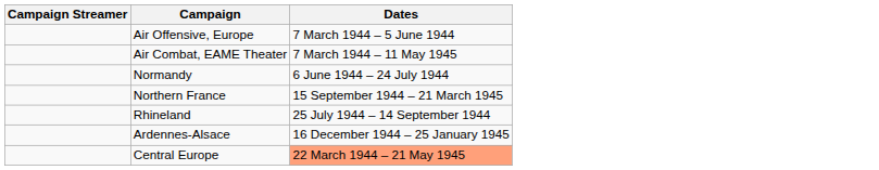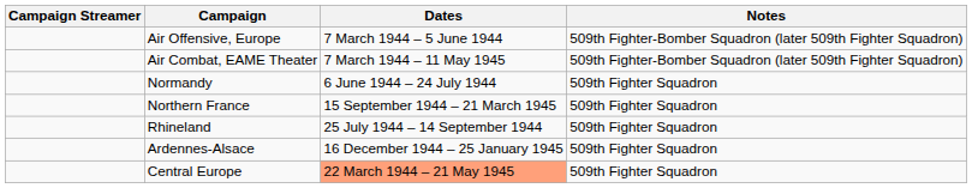+ column: Notes | 509th Fighter-Bomber Squadron (later 509th Fighter Squadron) | 509th Fighter-Bomber Squadron (later 509th Fighter Squadron) | 509th Fighter Squadron | 509th Fighter Squadron | 509th Fighter Squadron | 509th Fighter Squadron | 509th Fighter Squadron
